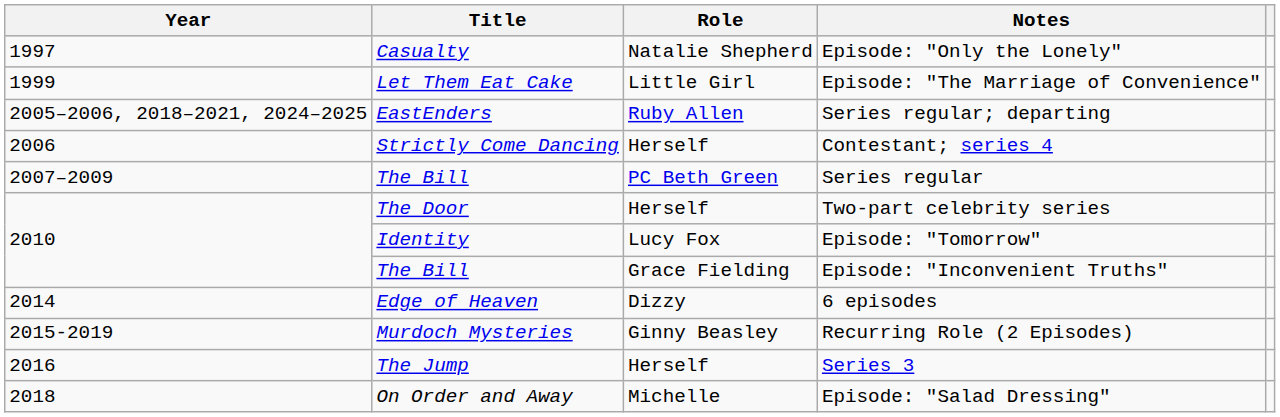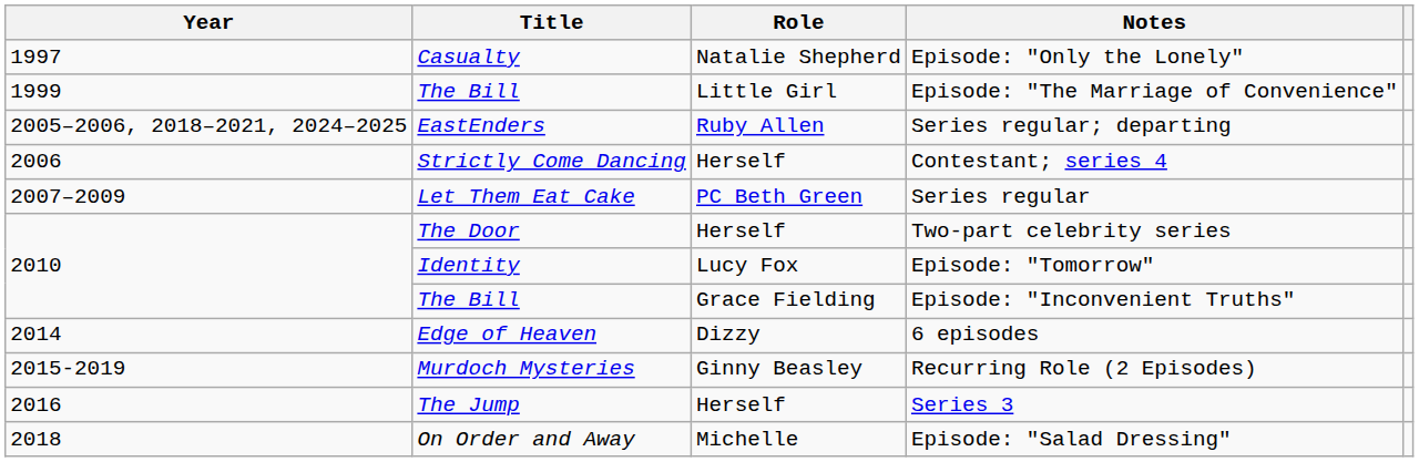Episode: "The Marriage of Convenience" | Title: Let Them Eat Cake -> The Bill
Series regular | Title: The Bill -> Let Them Eat Cake
